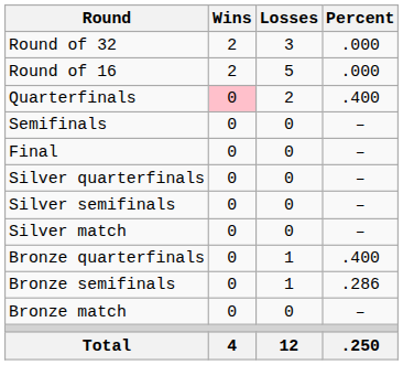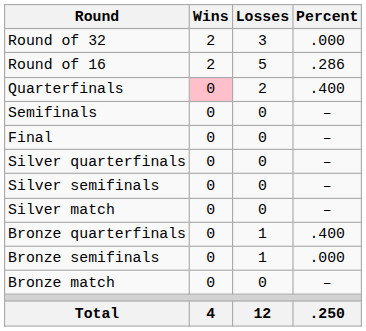Round of 16 | Percent: .000 -> .286
Bronze semifinals | Percent: .286 -> .000
